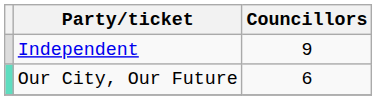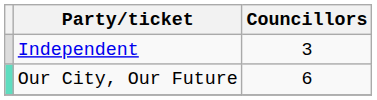Independent | Councillors: 9 -> 3
